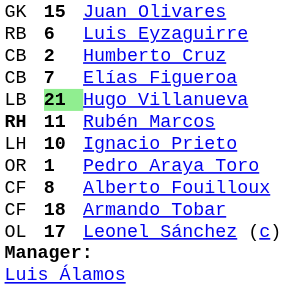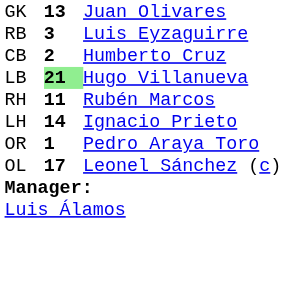Juan Olivares | column 2: 15 -> 13
Luis Eyzaguirre | column 2: 6 -> 3
- row: CB | 7 | Elías Figueroa
Rubén Marcos | column 1: bold -> normal
Ignacio Prieto | column 2: 10 -> 14
- row: CF | 8 | Alberto Fouilloux
- row: CF | 18 | Armando Tobar
